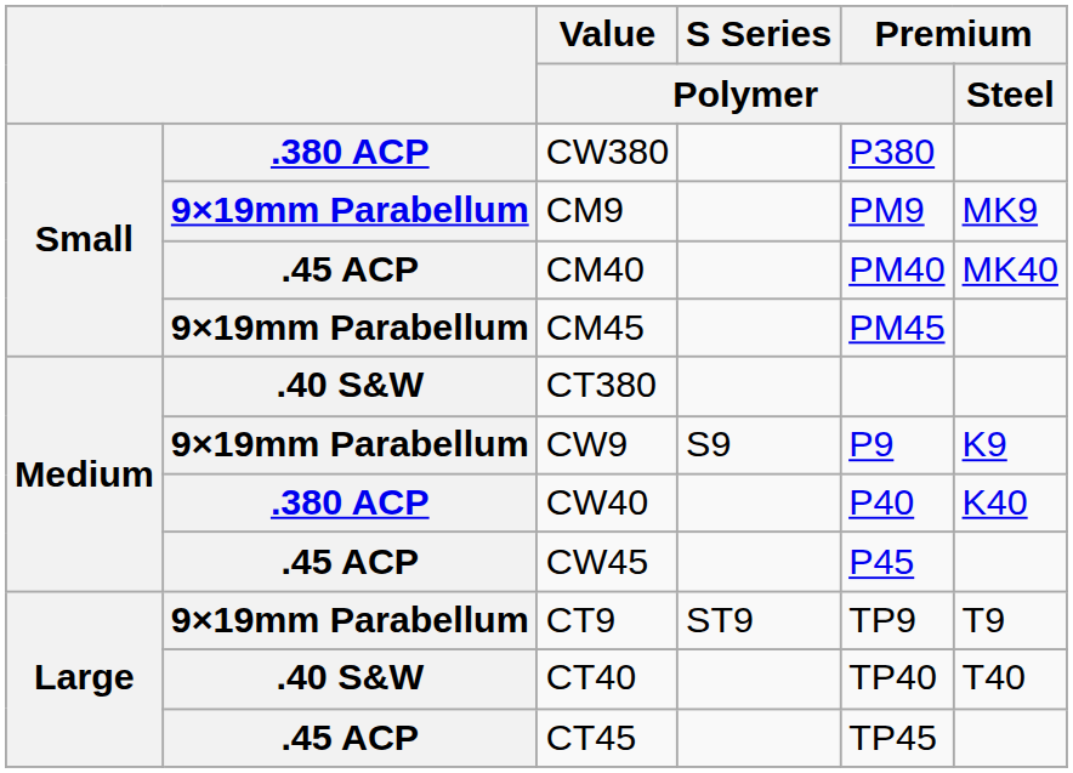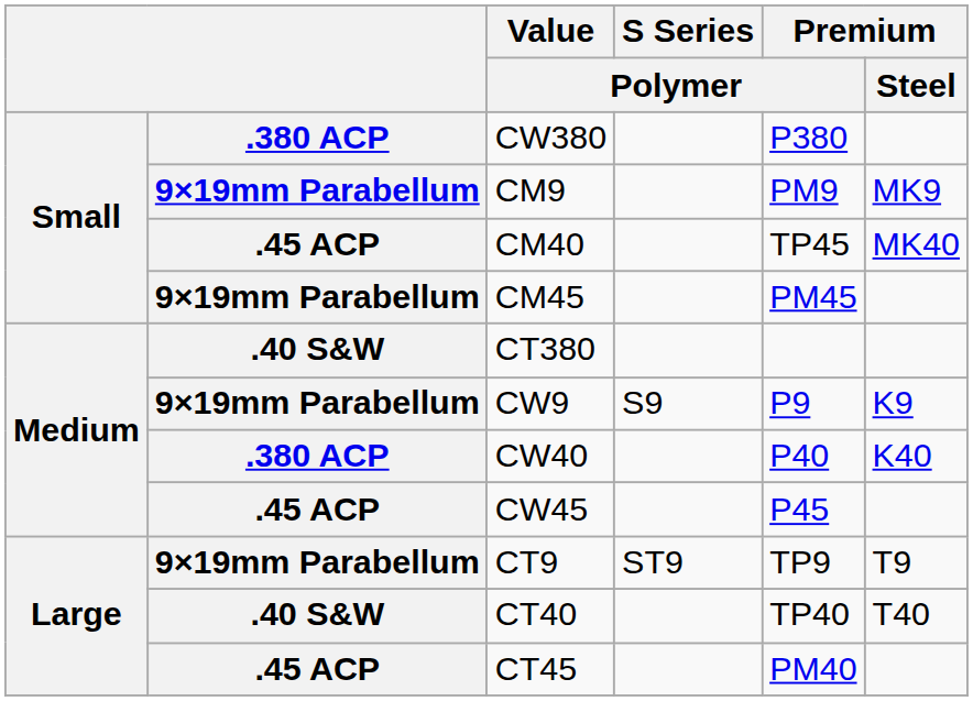CM40 | Premium / Polymer: PM40 -> TP45
CT45 | Premium / Polymer: TP45 -> PM40
